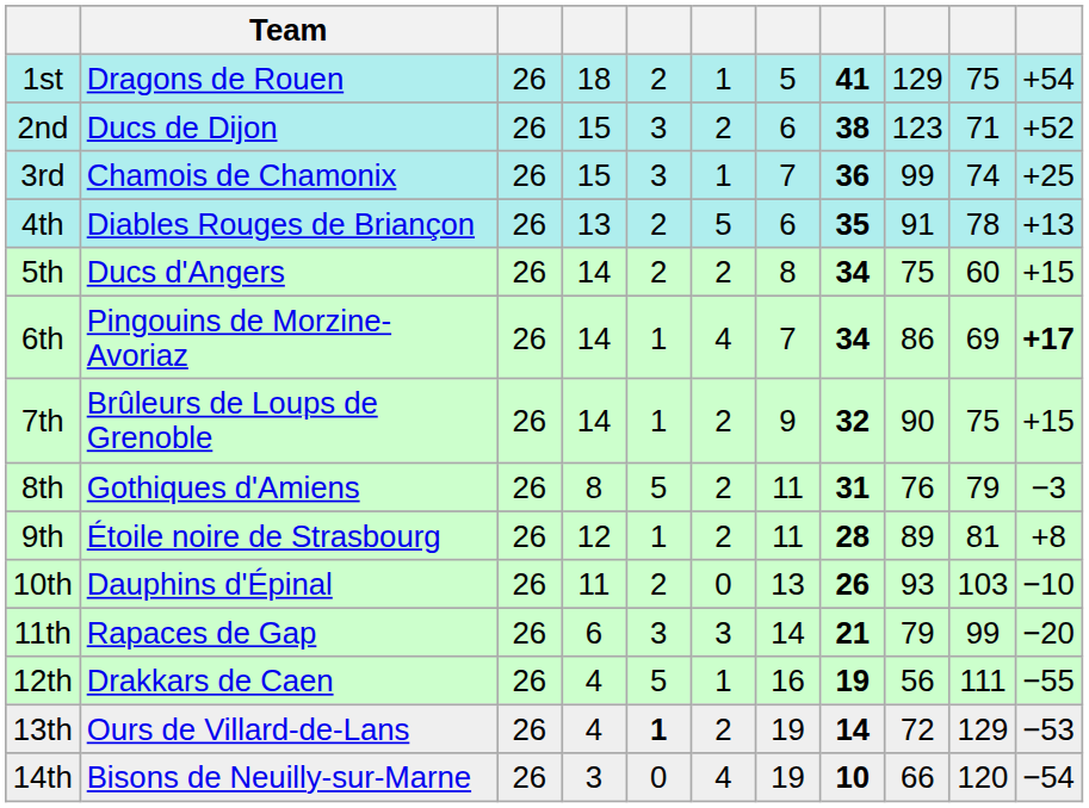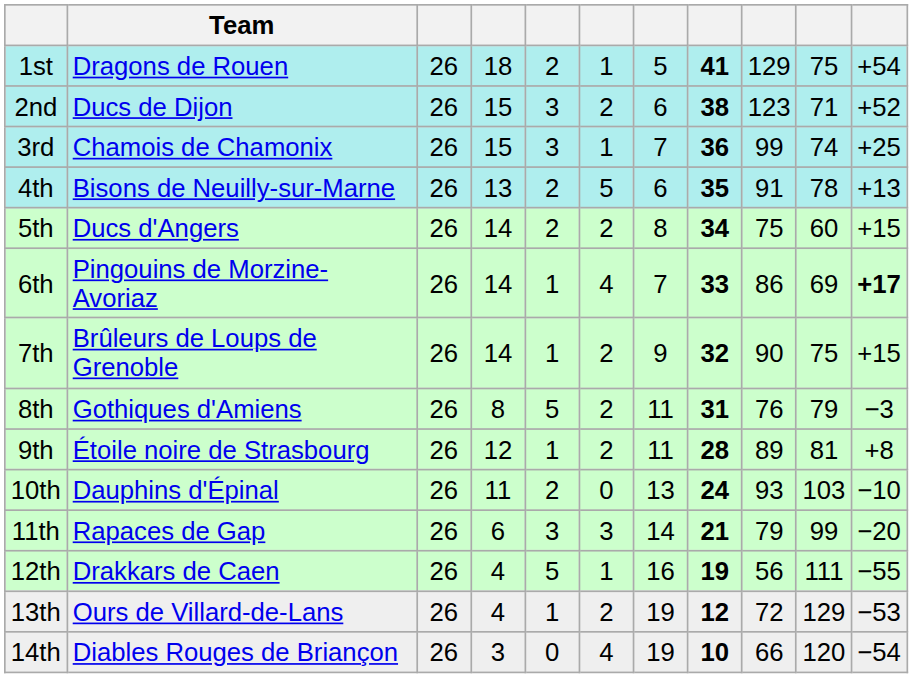4th | Team: Diables Rouges de Briançon -> Bisons de Neuilly-sur-Marne
6th | column 8: 34 -> 33
10th | column 8: 26 -> 24
13th | column 5: bold -> normal
13th | column 8: 14 -> 12
14th | Team: Bisons de Neuilly-sur-Marne -> Diables Rouges de Briançon
